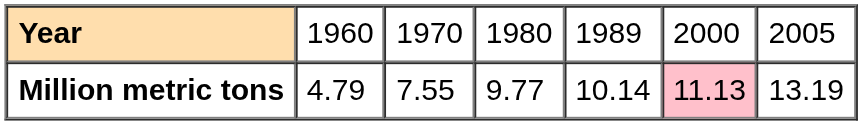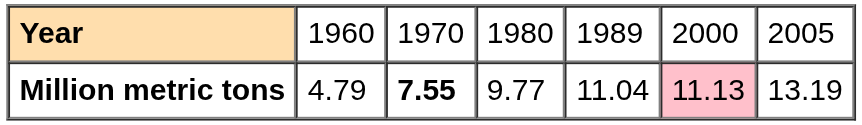Million metric tons | column 3: normal -> bold
Million metric tons | column 5: 10.14 -> 11.04
